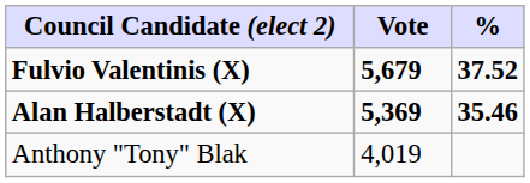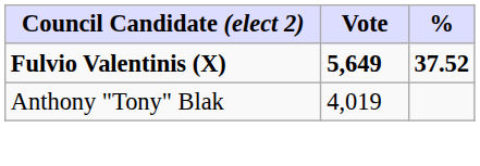Fulvio Valentinis (X) | Vote: 5,679 -> 5,649
- row: Alan Halberstadt (X) | 5,369 | 35.46
